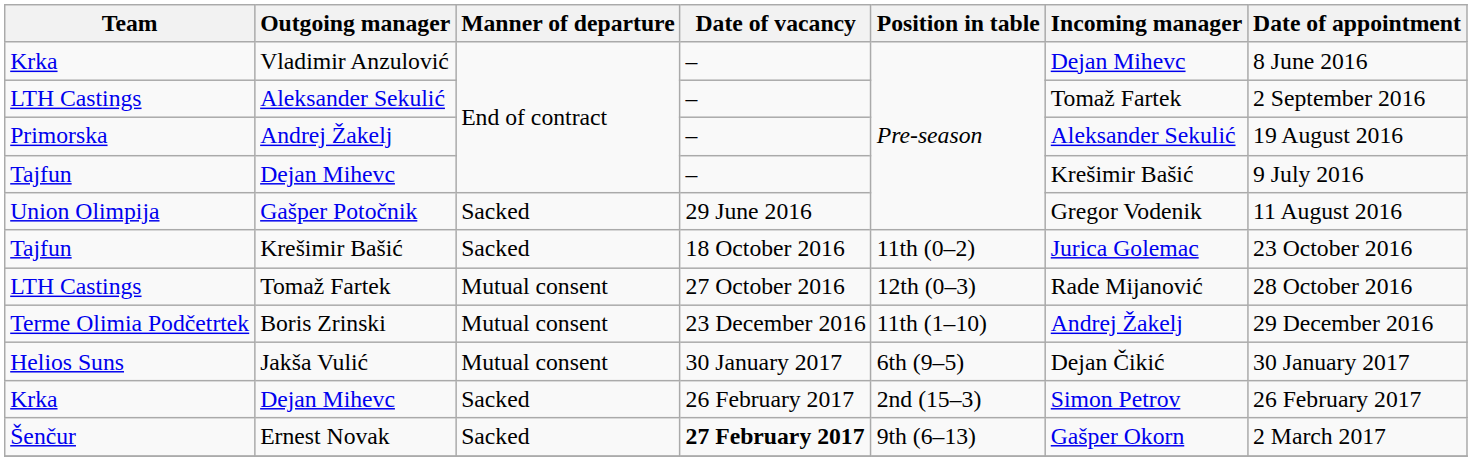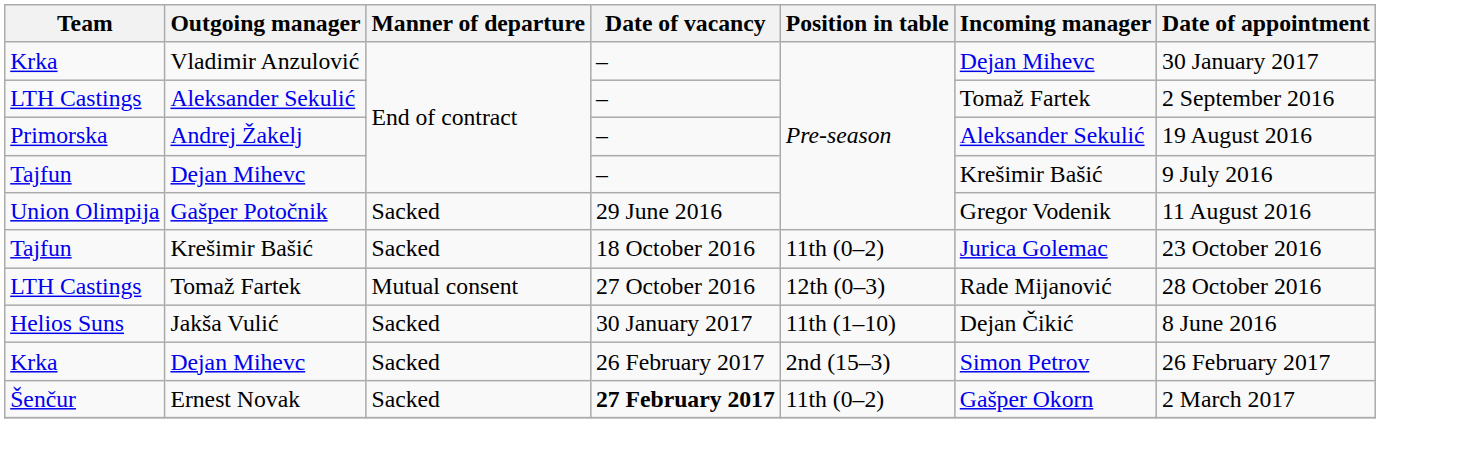Vladimir Anzulović | Date of appointment: 8 June 2016 -> 30 January 2017
- row: Terme Olimia Podčetrtek | Boris Zrinski | Mutual consent | 23 December 2016 | 11th (1–10) | Andrej Žakelj | 29 December 2016
Jakša Vulić | Manner of departure: Mutual consent -> Sacked
Jakša Vulić | Position in table: 6th (9–5) -> 11th (1–10)
Jakša Vulić | Date of appointment: 30 January 2017 -> 8 June 2016
Ernest Novak | Position in table: 9th (6–13) -> 11th (0–2)
